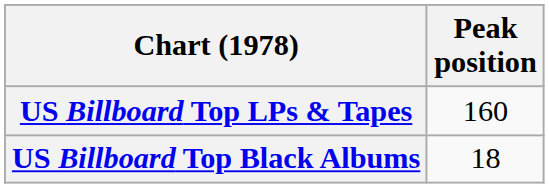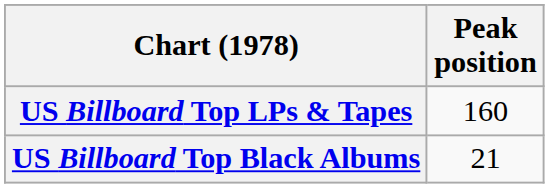US Billboard Top Black Albums | Peak position: 18 -> 21
